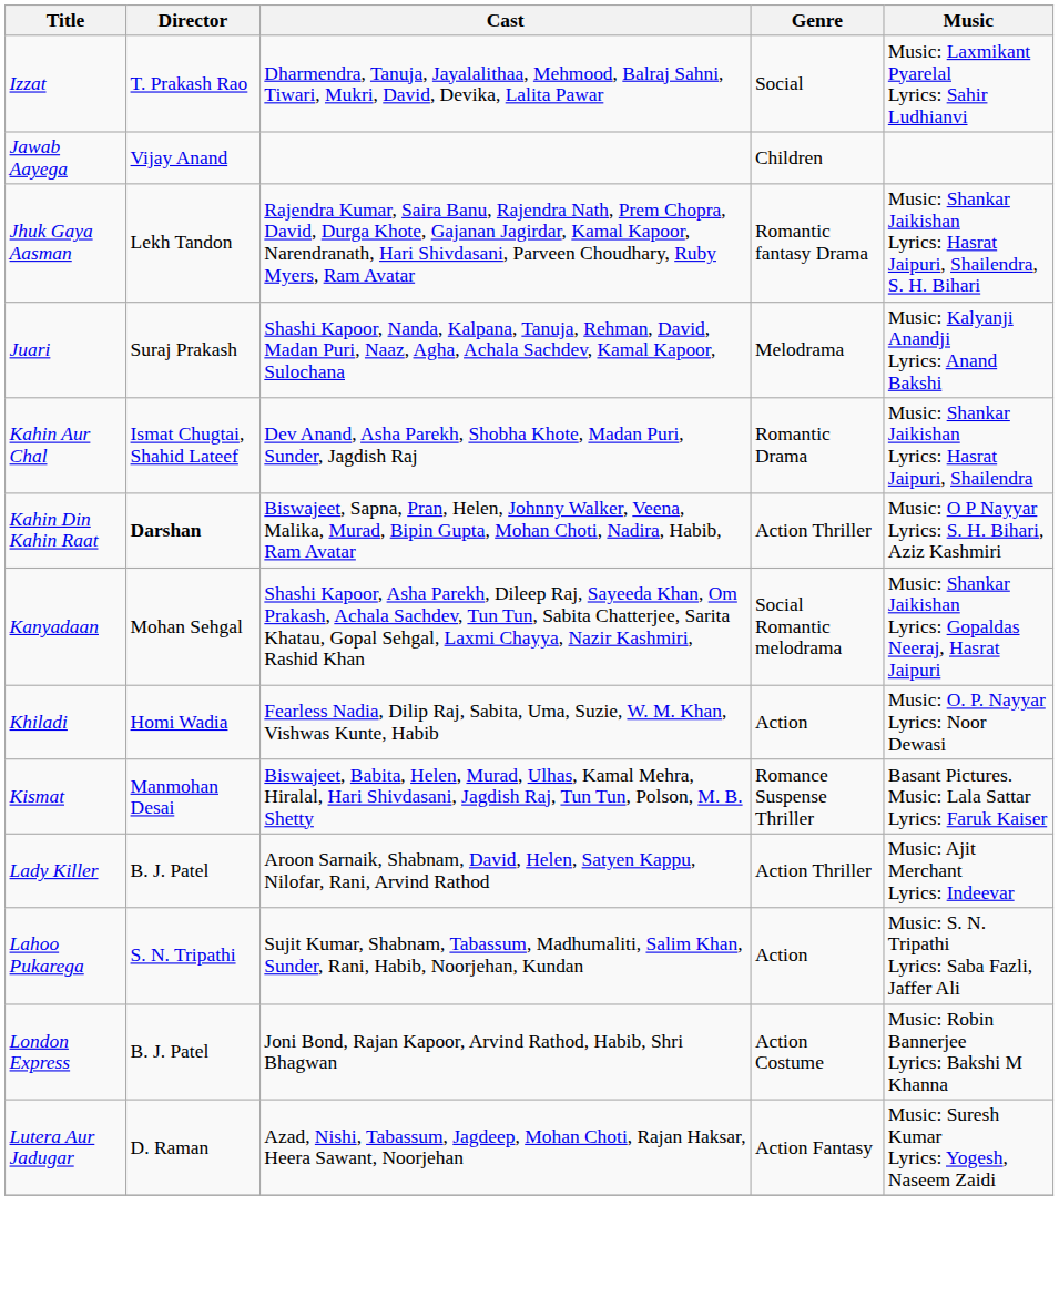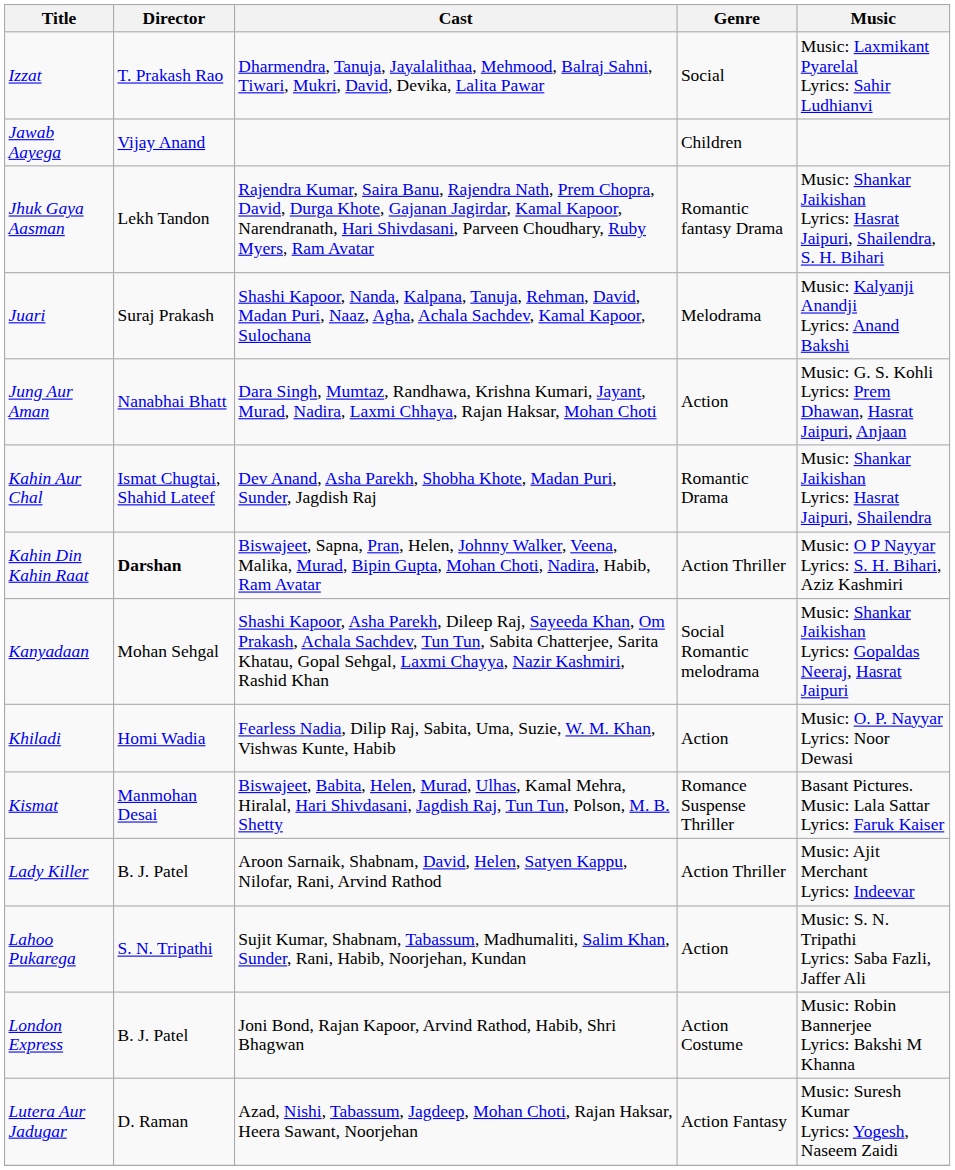+ row: Jung Aur Aman | Nanabhai Bhatt | Dara Singh, Mumtaz, Randhawa, Krishna Kumari, Jayant, Murad, Nadira, Laxmi Chhaya, Rajan Haksar, Mohan Choti | Action | Music: G. S. Kohli Lyrics: Prem Dhawan, Hasrat Jaipuri, Anjaan
